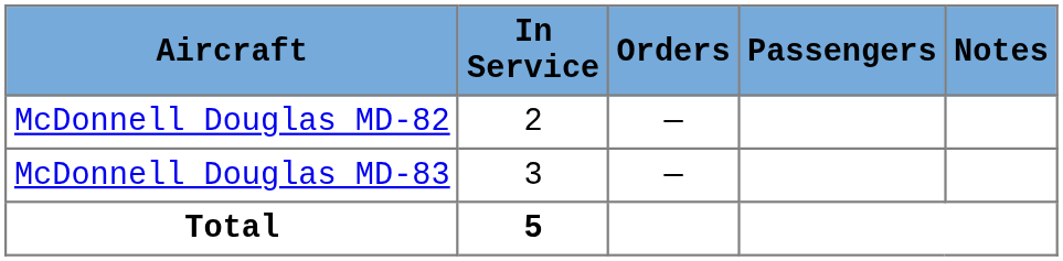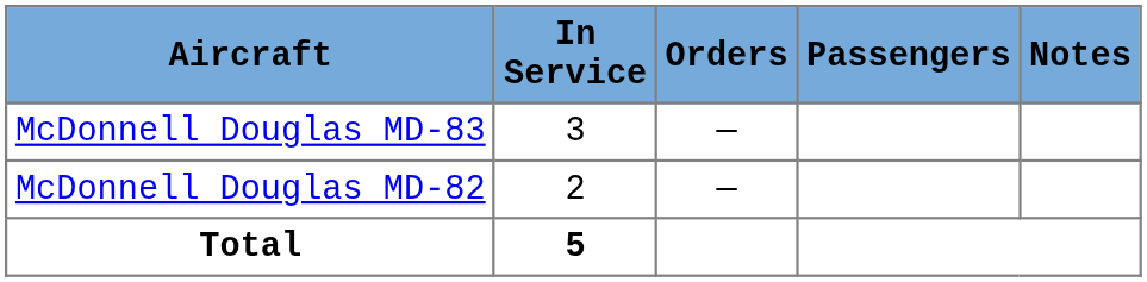rows swapped: McDonnell Douglas MD-82 <-> McDonnell Douglas MD-83
